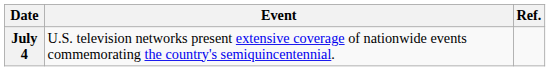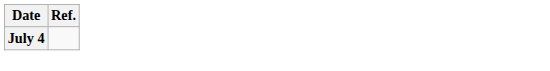- column: Event | U.S. television networks present extensive coverage of nationwide events commemorating the country's semiquincentennial.
